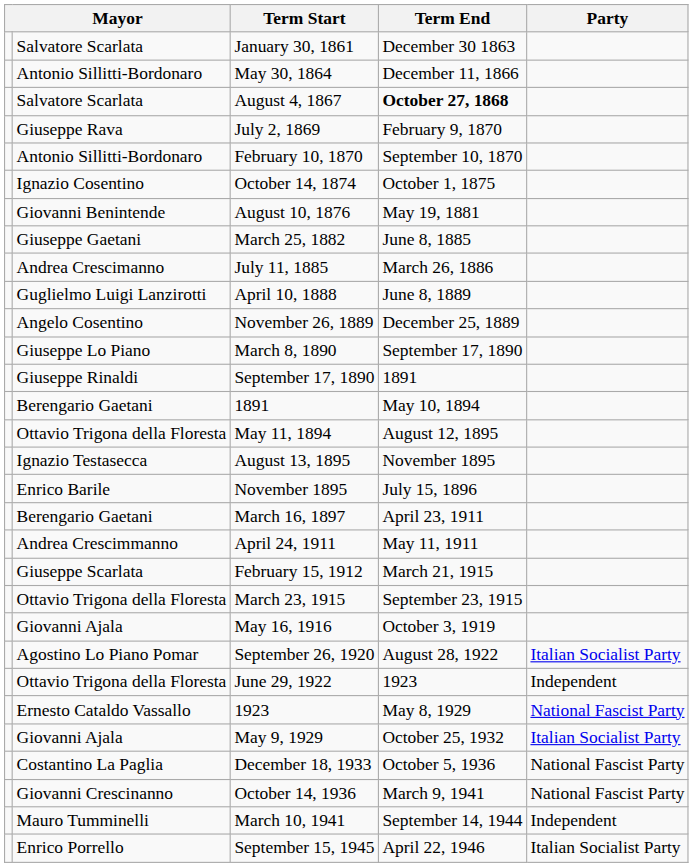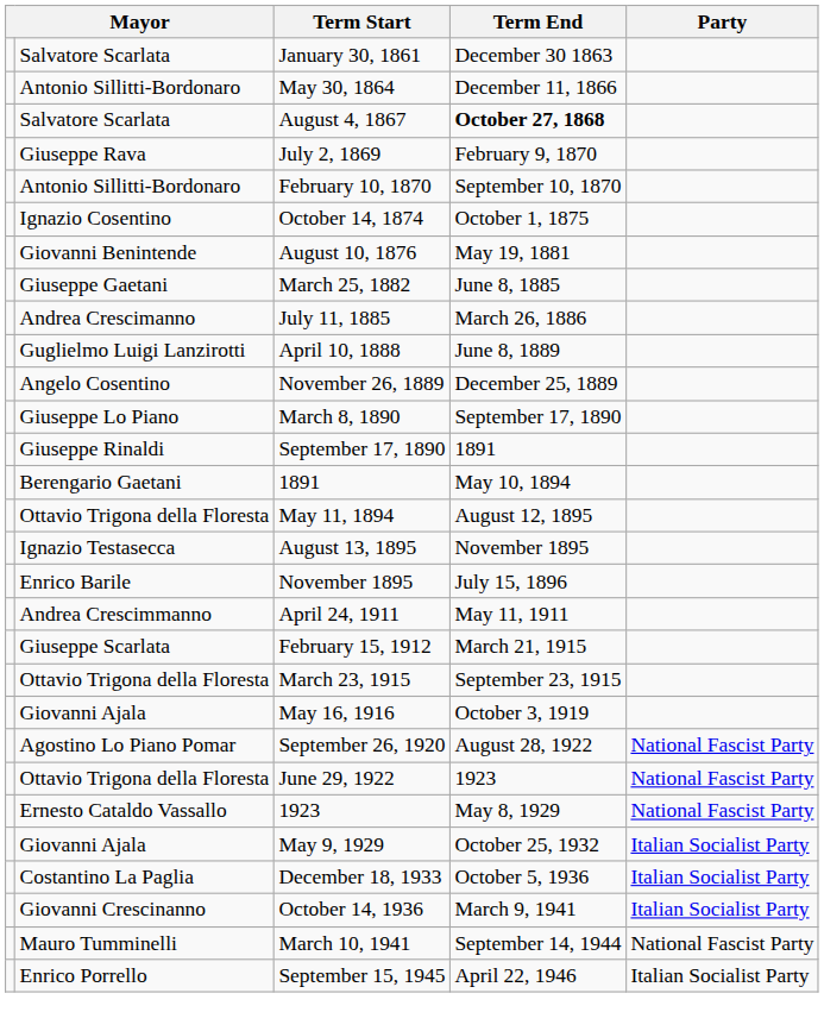- row: Berengario Gaetani | March 16, 1897 | April 23, 1911
September 26, 1920 | Party: Italian Socialist Party -> National Fascist Party
June 29, 1922 | Party: Independent -> National Fascist Party
December 18, 1933 | Party: National Fascist Party -> Italian Socialist Party
October 14, 1936 | Party: National Fascist Party -> Italian Socialist Party
March 10, 1941 | Party: Independent -> National Fascist Party
